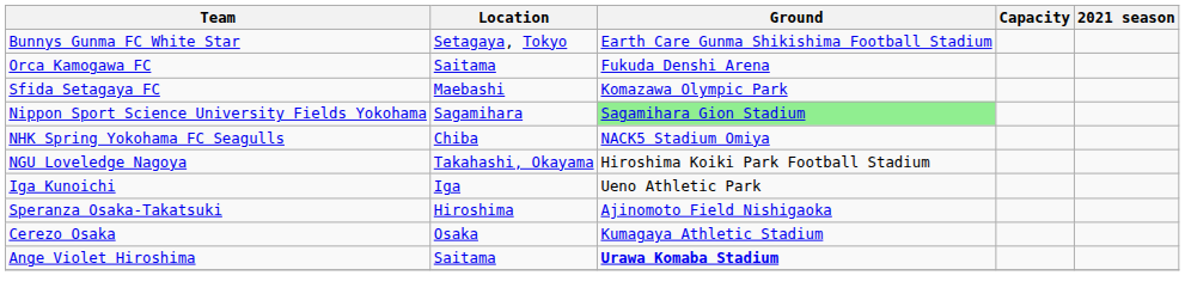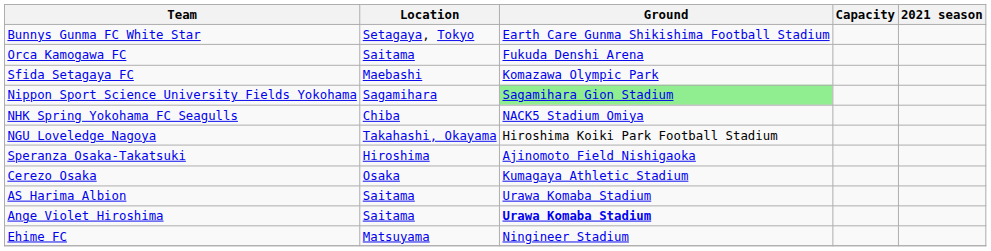- row: Iga Kunoichi | Iga | Ueno Athletic Park
+ row: AS Harima Albion | Saitama | Urawa Komaba Stadium
+ row: Ehime FC | Matsuyama | Ningineer Stadium
